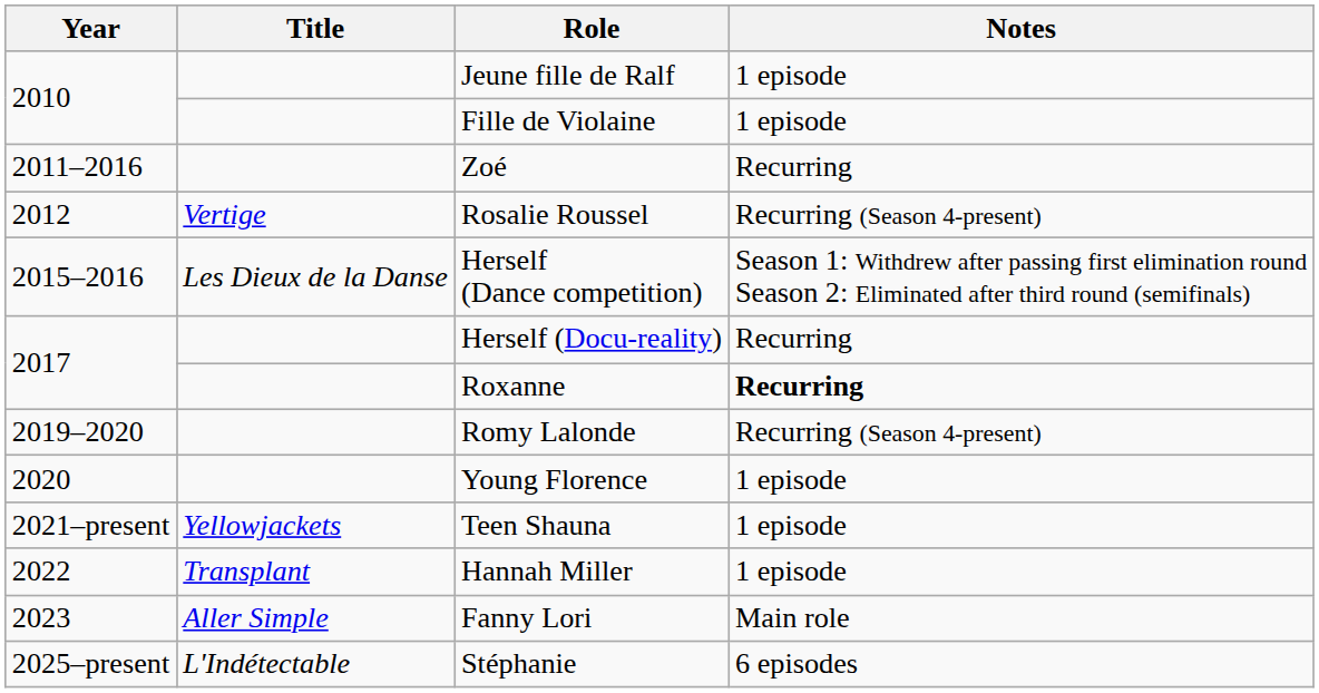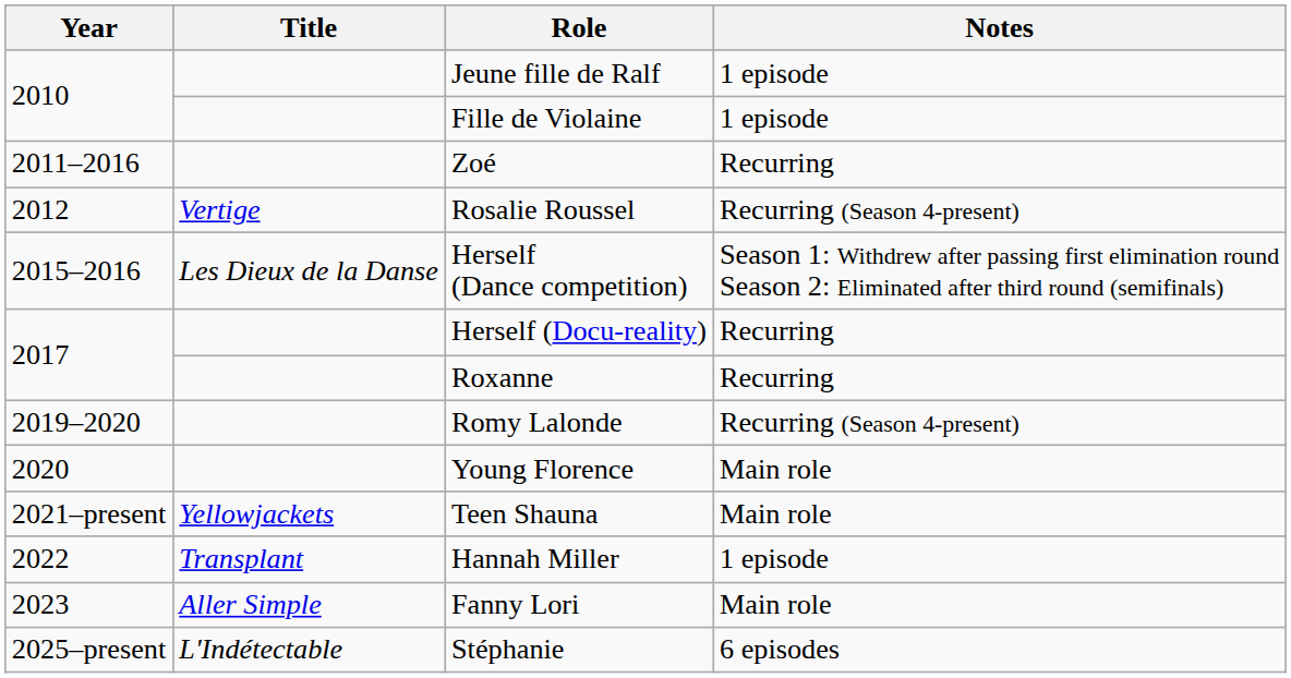Roxanne | Notes: bold -> normal
Young Florence | Notes: 1 episode -> Main role
Teen Shauna | Notes: 1 episode -> Main role
